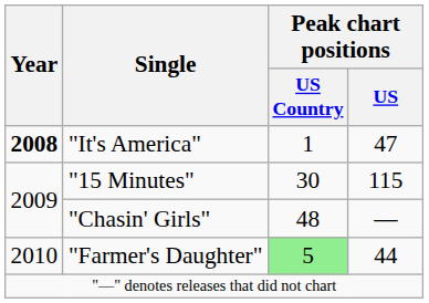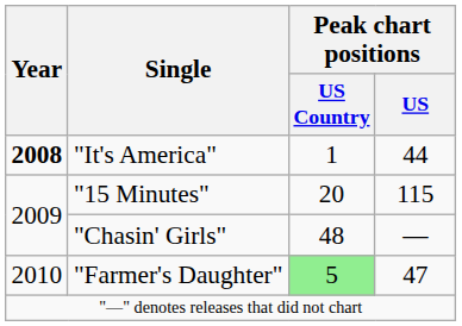"It's America" | Peak chart positions / US: 47 -> 44
"15 Minutes" | Peak chart positions / US Country: 30 -> 20
"Farmer's Daughter" | Peak chart positions / US: 44 -> 47
